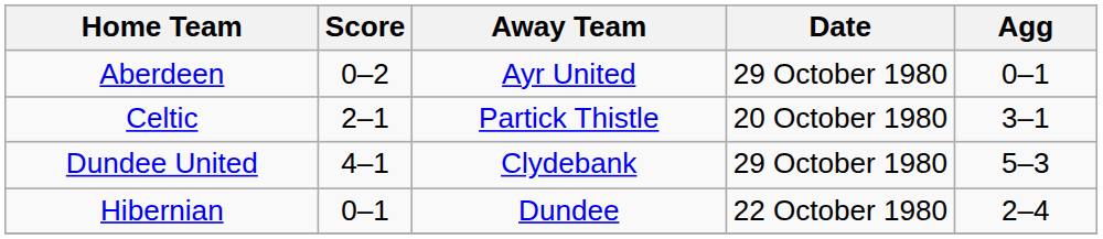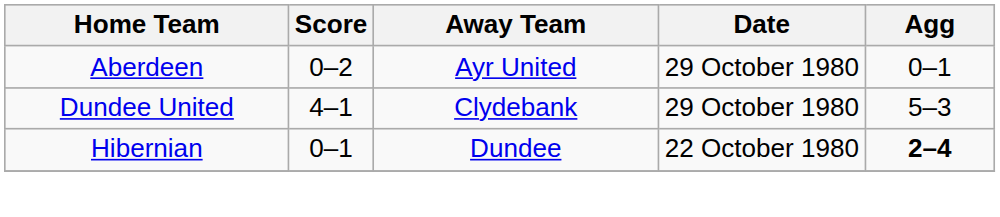- row: Celtic | 2–1 | Partick Thistle | 20 October 1980 | 3–1
Hibernian | Agg: normal -> bold
